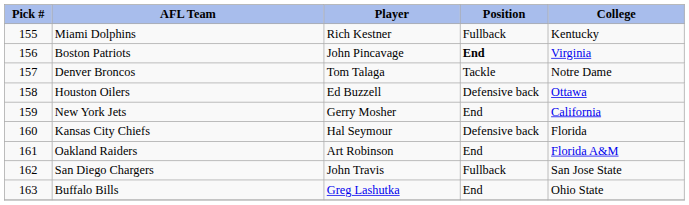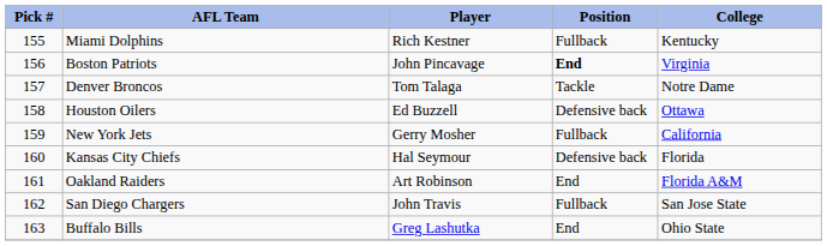New York Jets | Position: End -> Fullback
